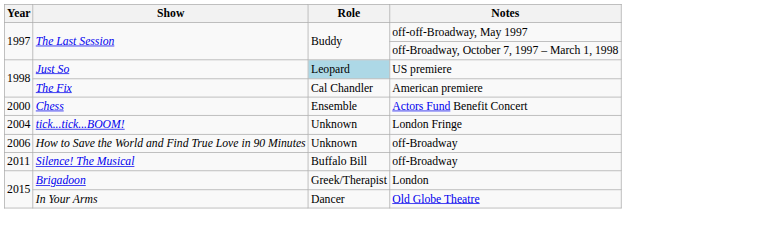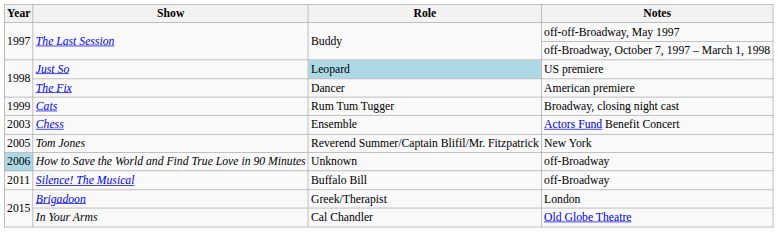The Fix | Role: Cal Chandler -> Dancer
+ row: 1999 | Cats | Rum Tum Tugger | Broadway, closing night cast
Chess | Year: 2000 -> 2003
- row: 2004 | tick...tick...BOOM! | Unknown | London Fringe
+ row: 2005 | Tom Jones | Reverend Summer/Captain Blifil/Mr. Fitzpatrick | New York
How to Save the World and Find True Love in 90 Minutes | Year: no background -> lightblue background
In Your Arms | Role: Dancer -> Cal Chandler
